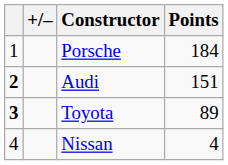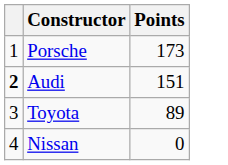- column: +/–
Porsche | Points: 184 -> 173
Toyota | column 1: bold -> normal
Nissan | Points: 4 -> 0
